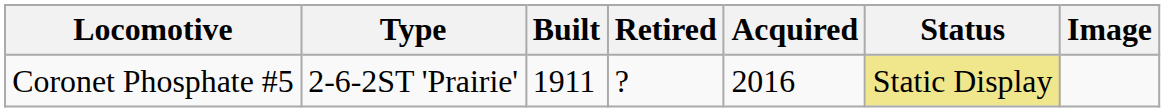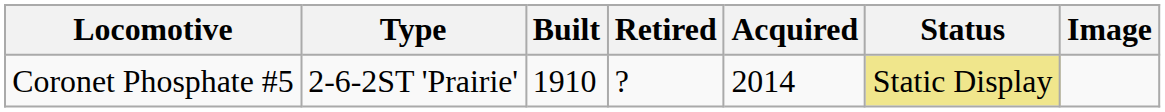Coronet Phosphate #5 | Built: 1911 -> 1910
Coronet Phosphate #5 | Acquired: 2016 -> 2014
